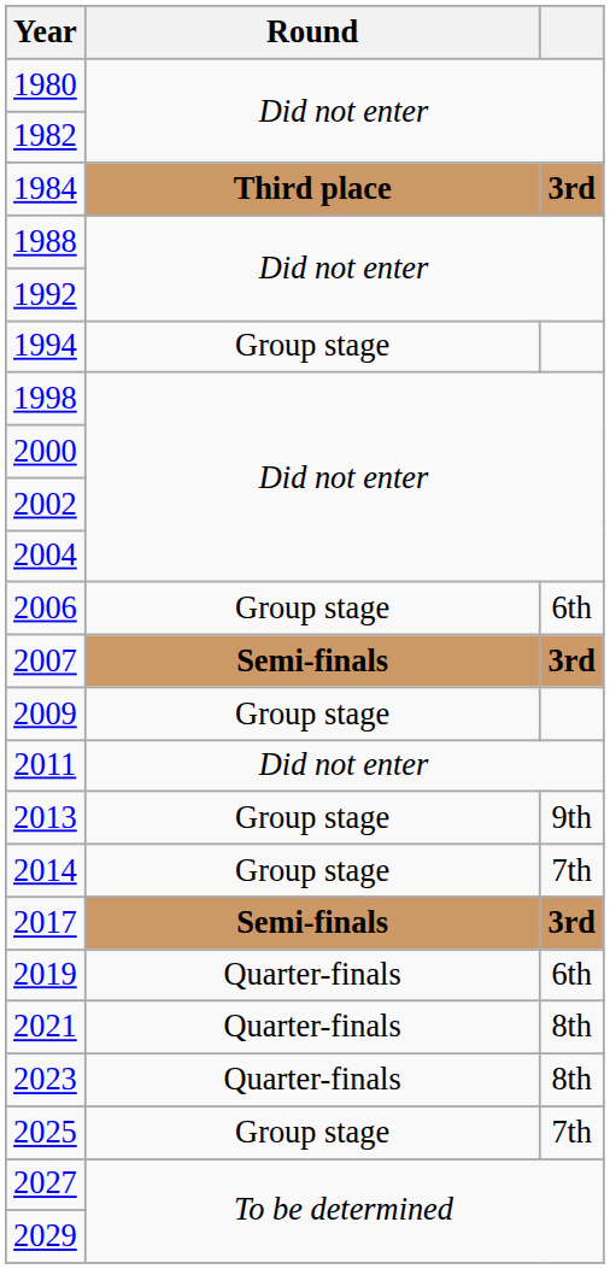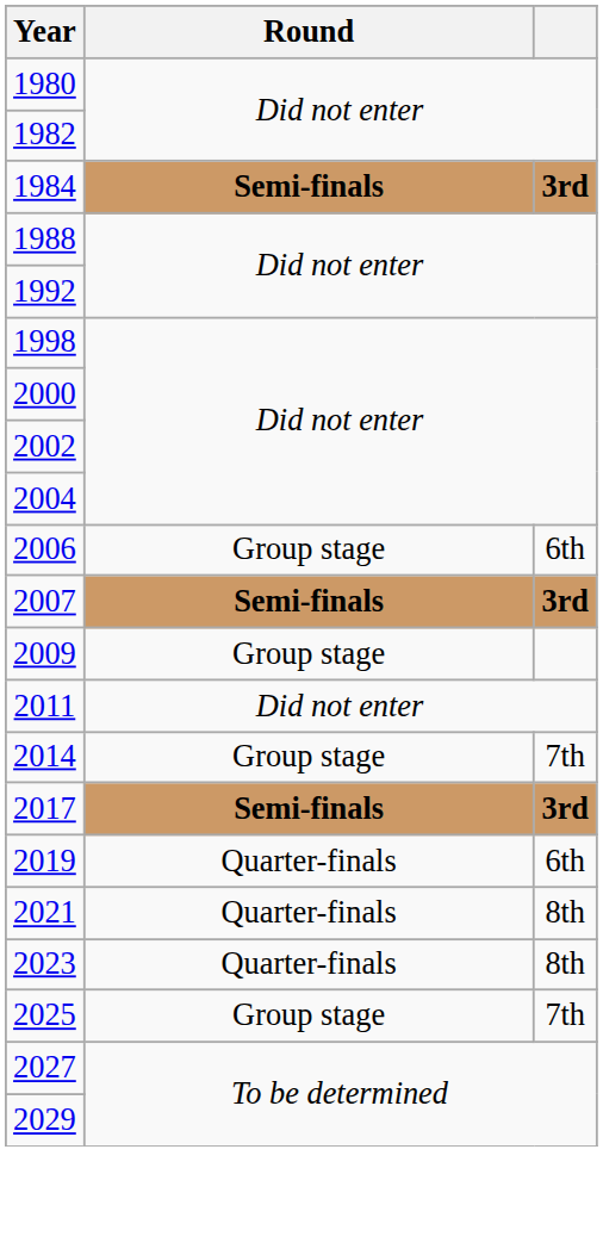1984 | Round: Third place -> Semi-finals
- row: 1994 | Group stage
- row: 2013 | Group stage | 9th
